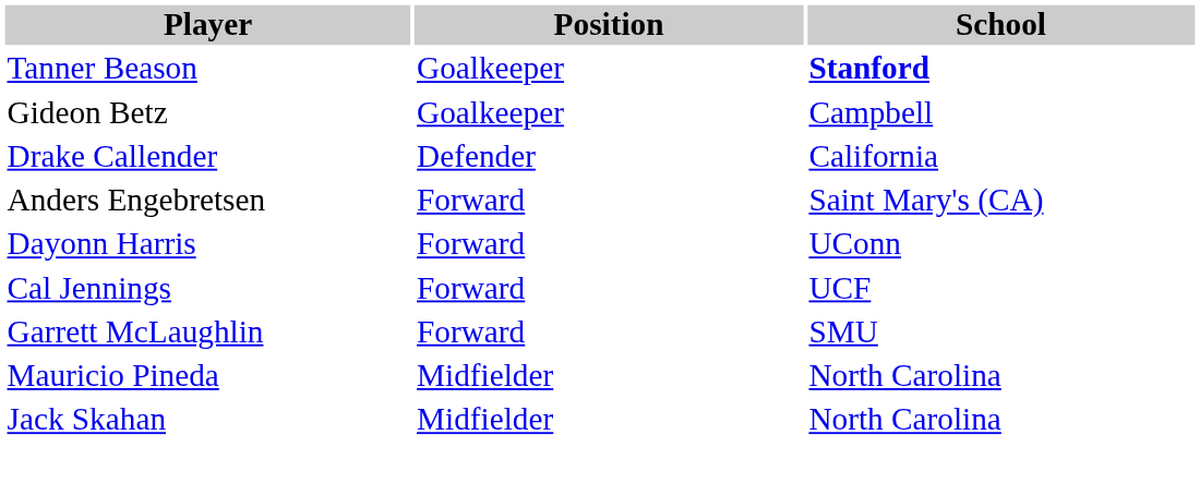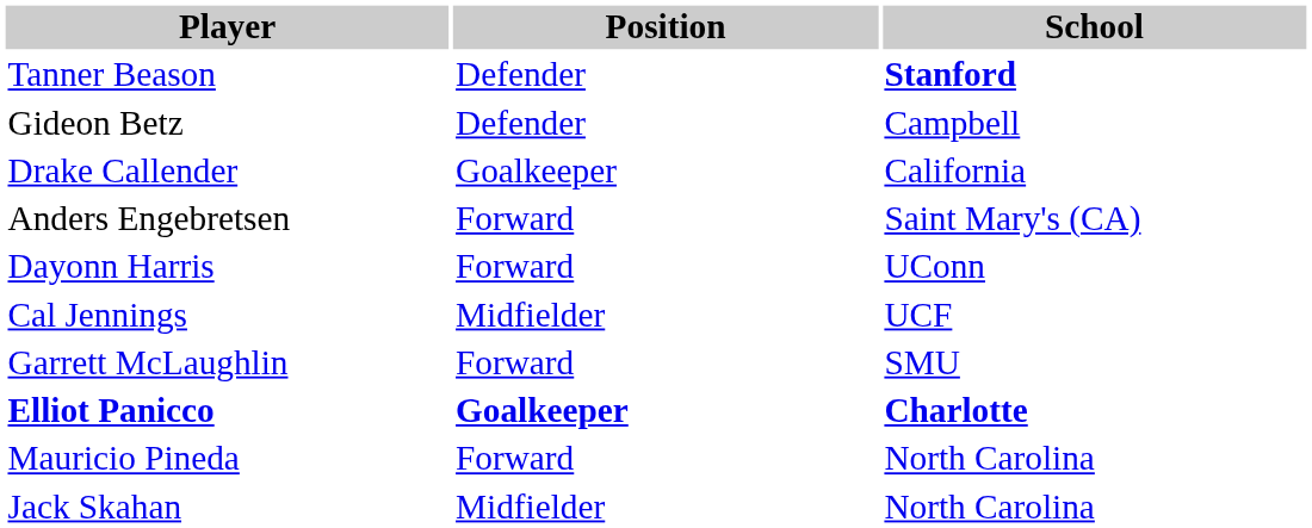Tanner Beason | Position: Goalkeeper -> Defender
Gideon Betz | Position: Goalkeeper -> Defender
Drake Callender | Position: Defender -> Goalkeeper
Cal Jennings | Position: Forward -> Midfielder
+ row: Elliot Panicco | Goalkeeper | Charlotte
Mauricio Pineda | Position: Midfielder -> Forward
